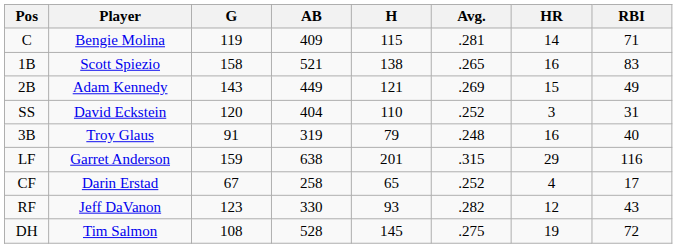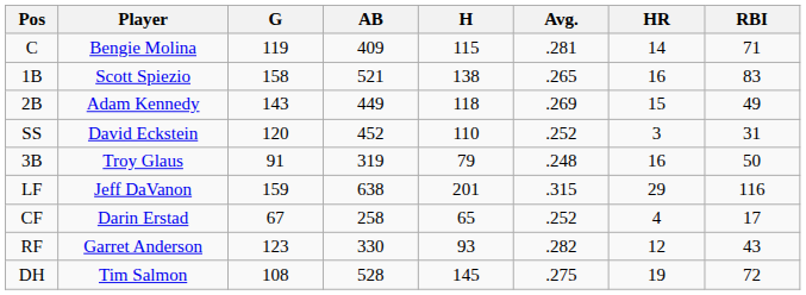2B | H: 121 -> 118
SS | AB: 404 -> 452
3B | RBI: 40 -> 50
LF | Player: Garret Anderson -> Jeff DaVanon
RF | Player: Jeff DaVanon -> Garret Anderson
